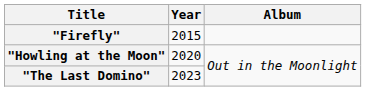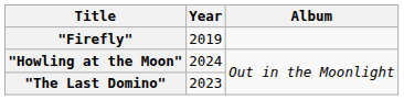"Firefly" | Year: 2015 -> 2019
"Howling at the Moon" | Year: 2020 -> 2024
